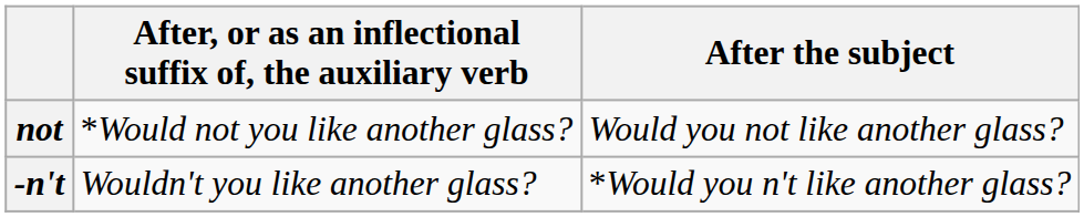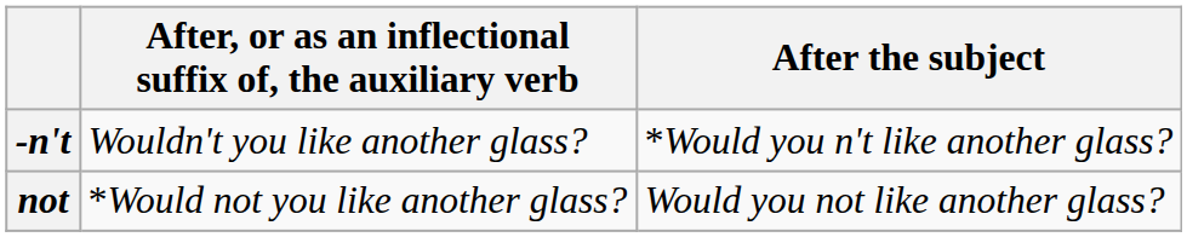rows swapped: not <-> -n't
